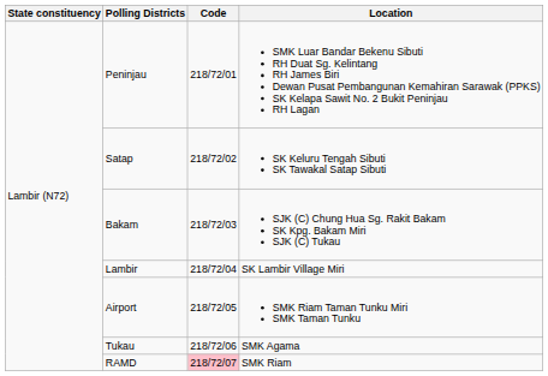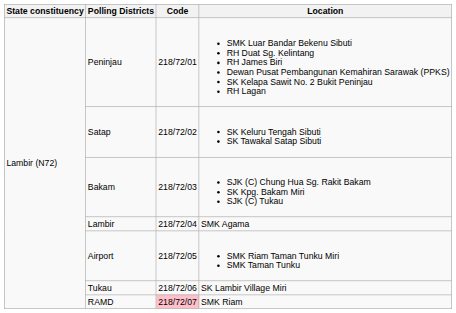Lambir | Location: SK Lambir Village Miri -> SMK Agama
Tukau | Location: SMK Agama -> SK Lambir Village Miri
